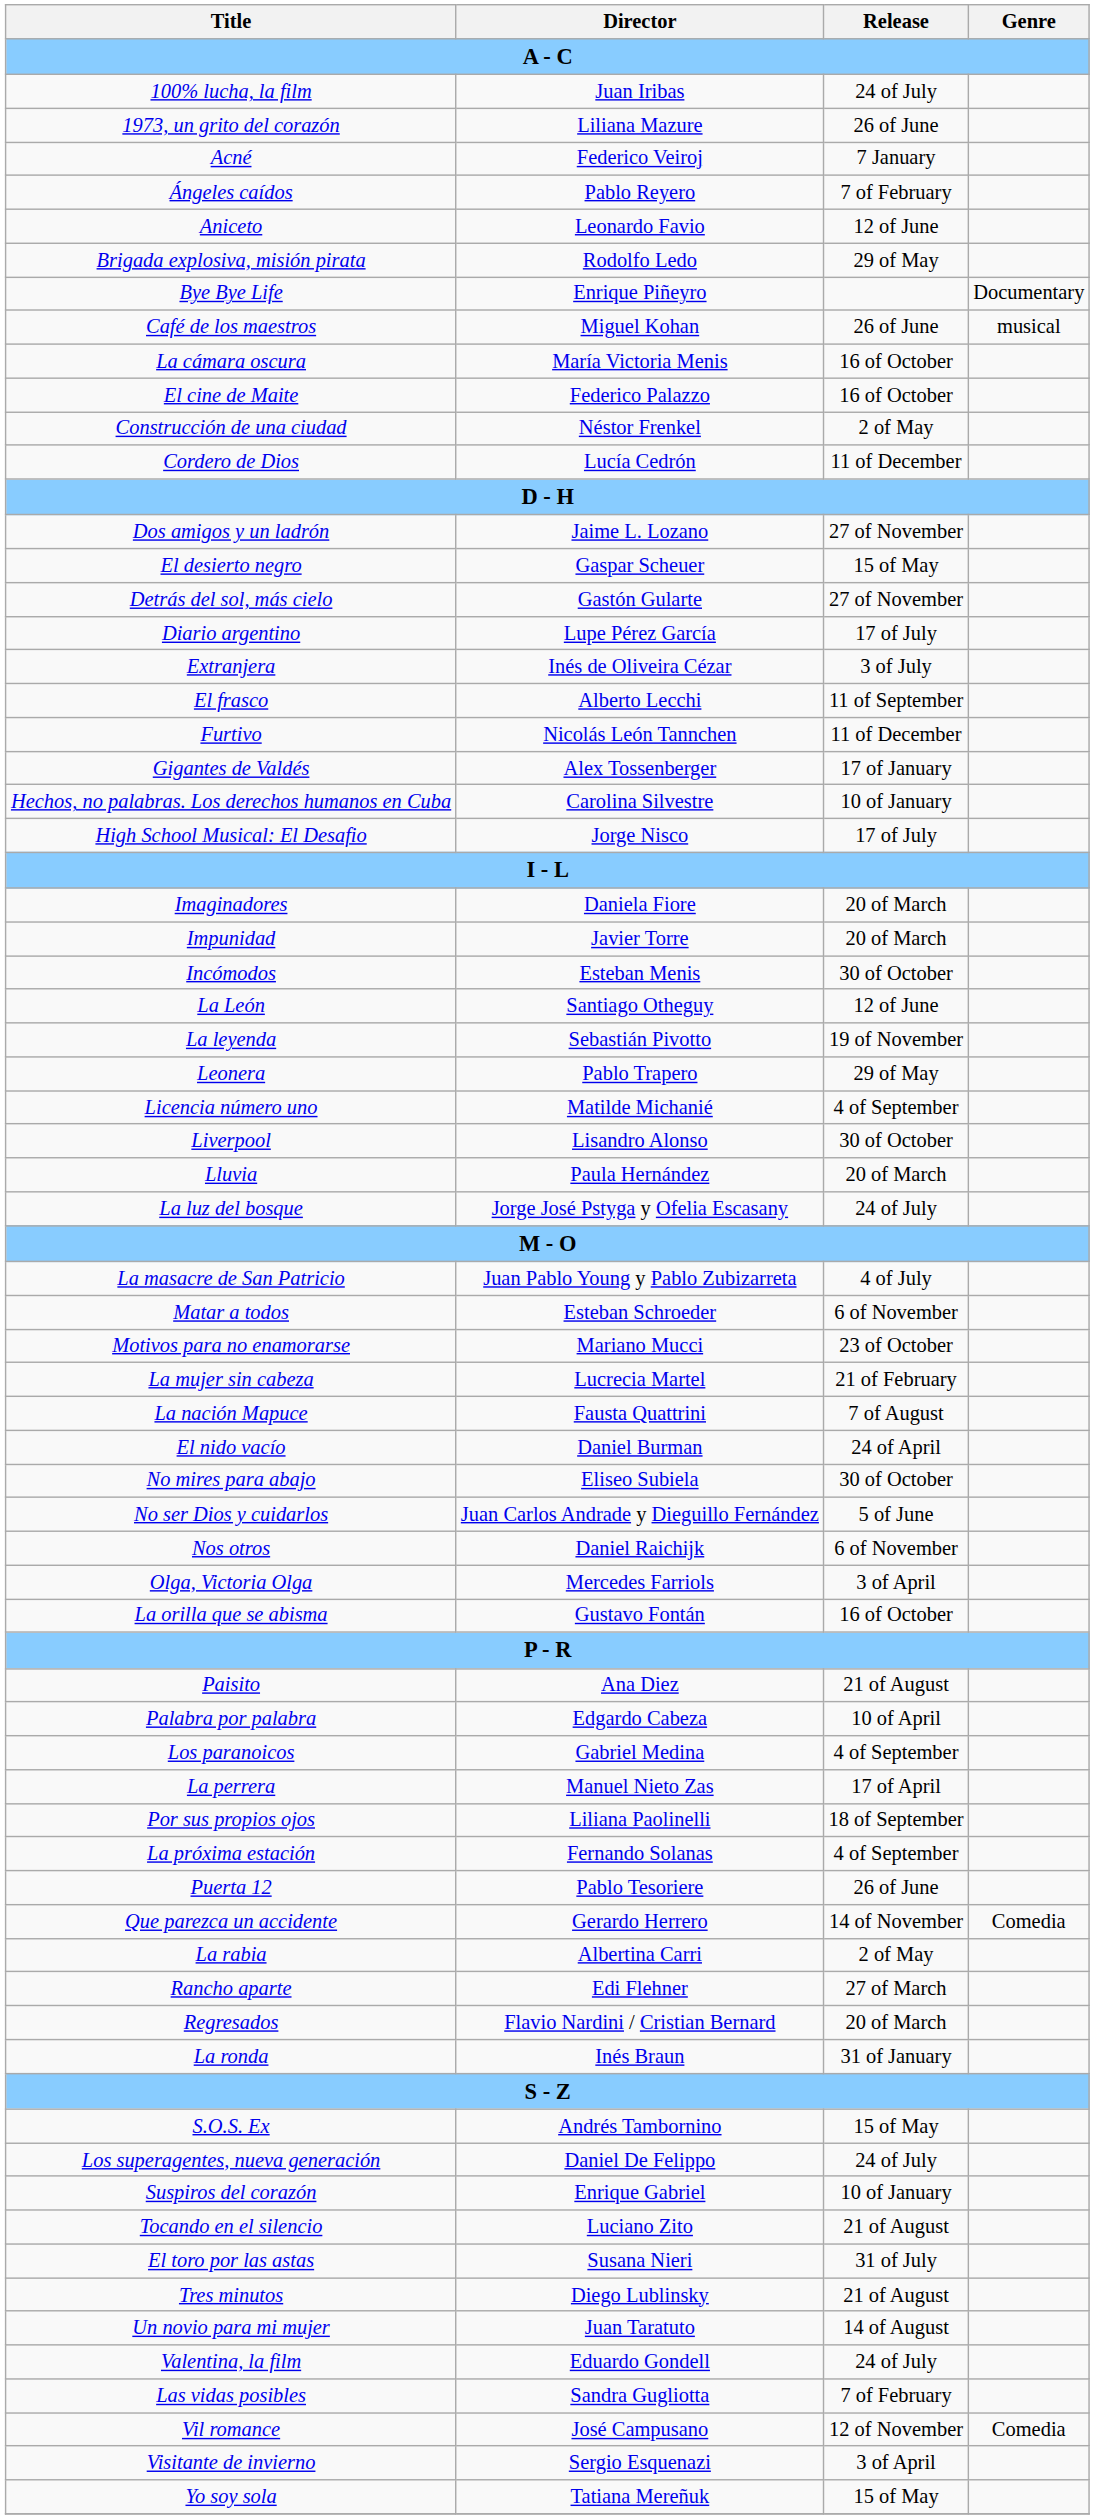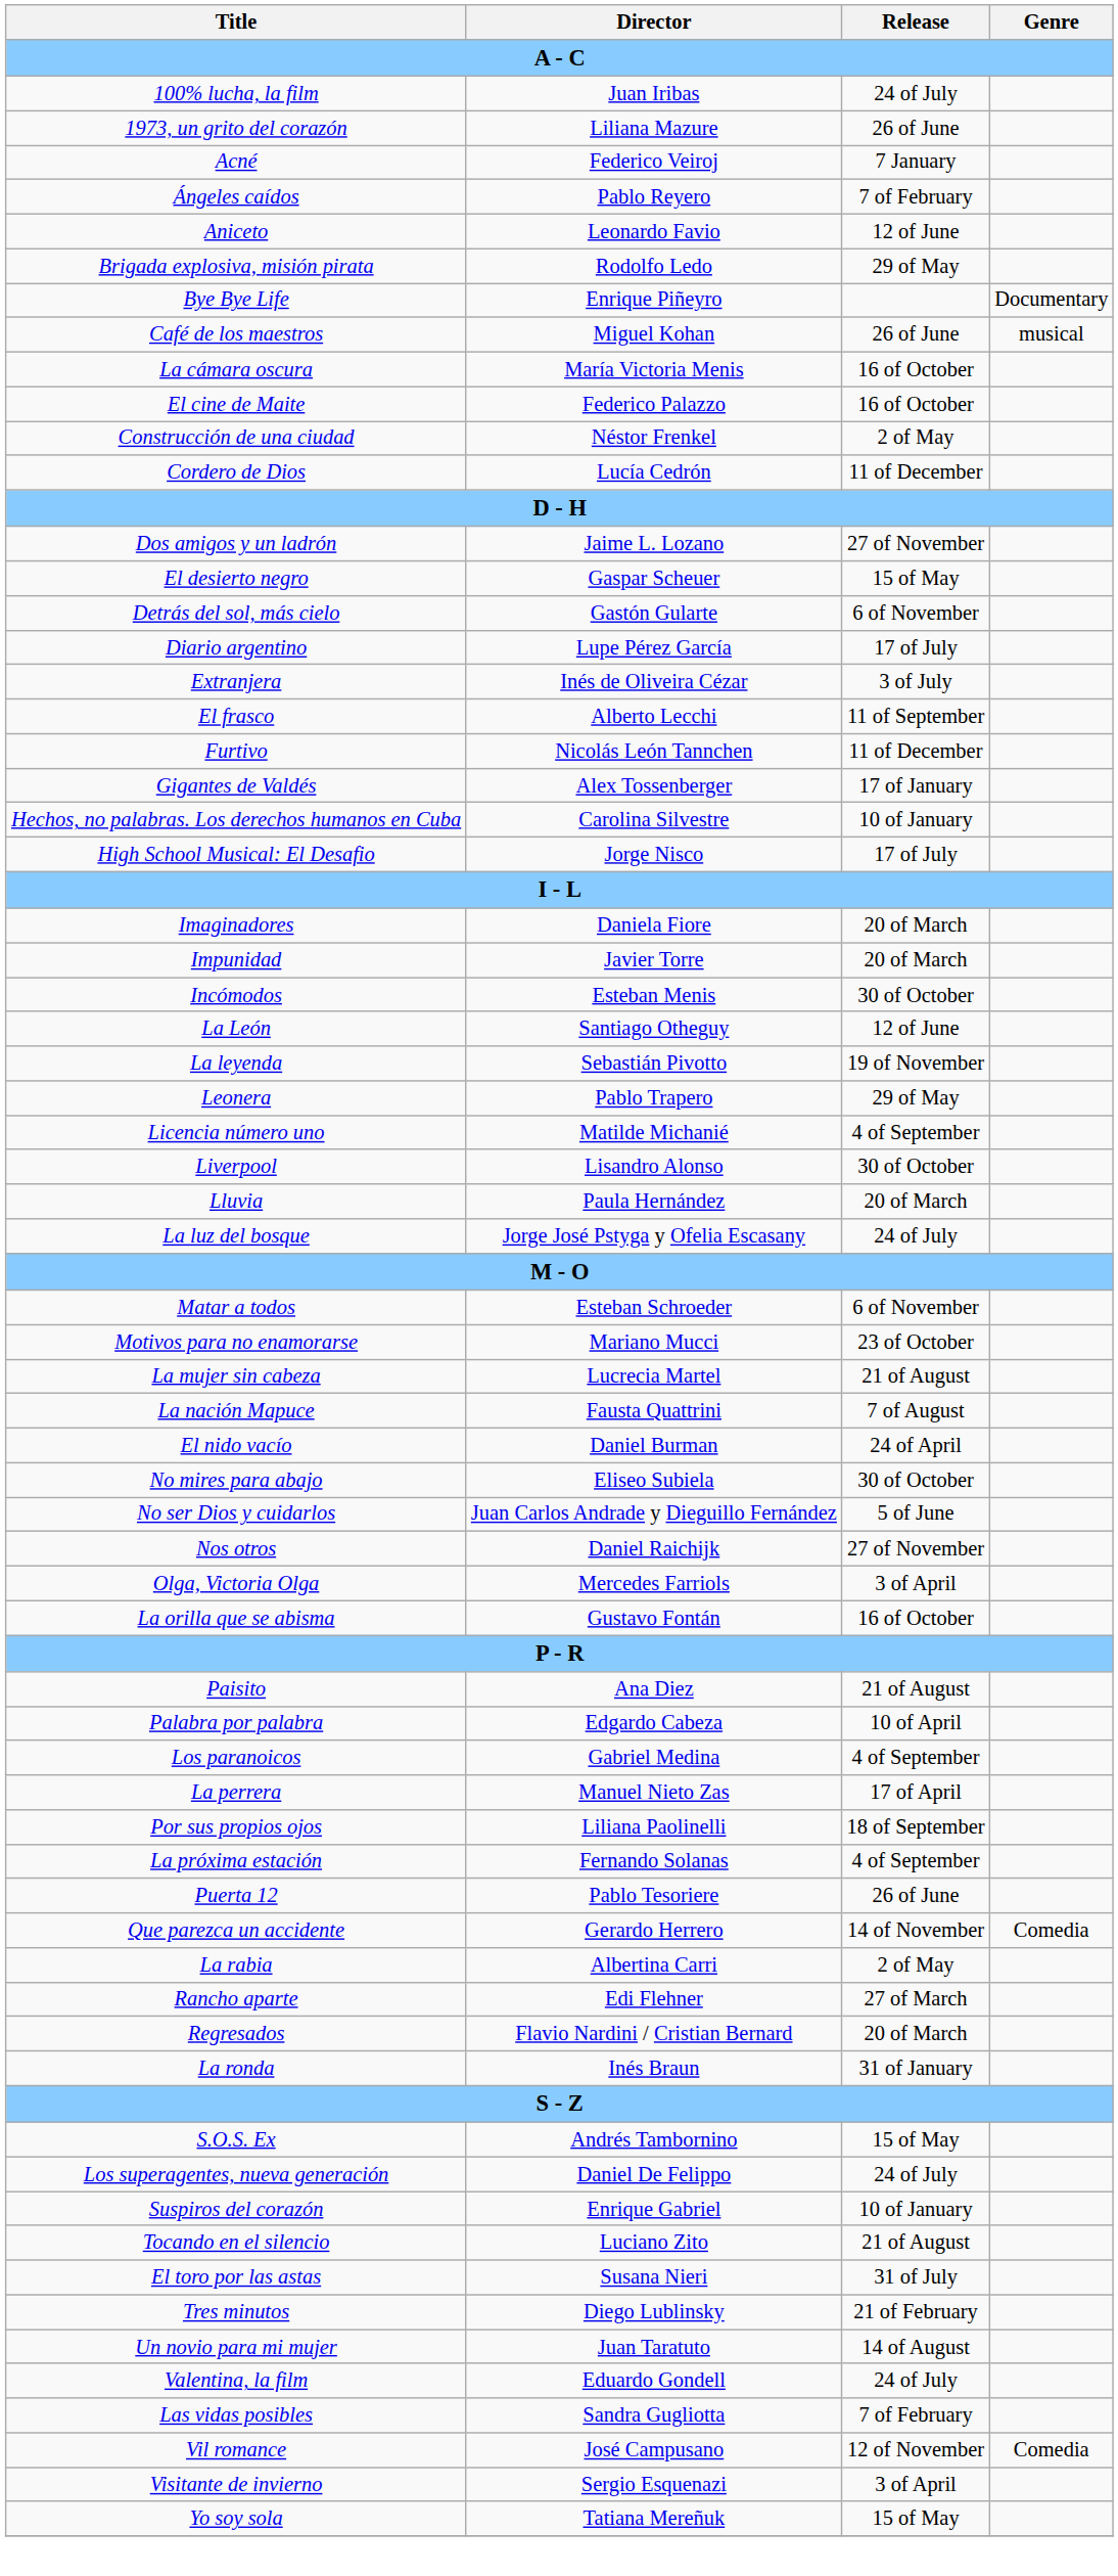Detrás del sol, más cielo | Release: 27 of November -> 6 of November
- row: La masacre de San Patricio | Juan Pablo Young y Pablo Zubizarreta | 4 of July
La mujer sin cabeza | Release: 21 of February -> 21 of August
Nos otros | Release: 6 of November -> 27 of November
Tres minutos | Release: 21 of August -> 21 of February
